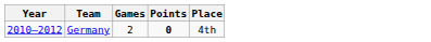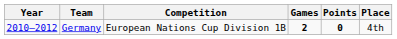+ column: Competition | European Nations Cup Division 1B
Germany | Games: normal -> bold
